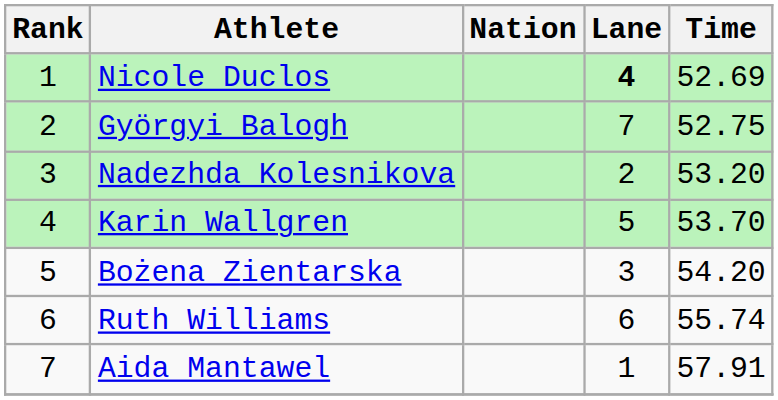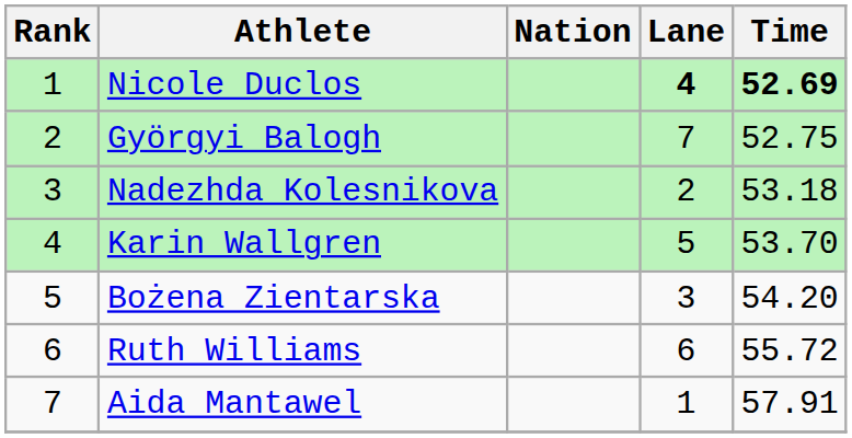Nicole Duclos | Time: normal -> bold
Nadezhda Kolesnikova | Time: 53.20 -> 53.18
Ruth Williams | Time: 55.74 -> 55.72
